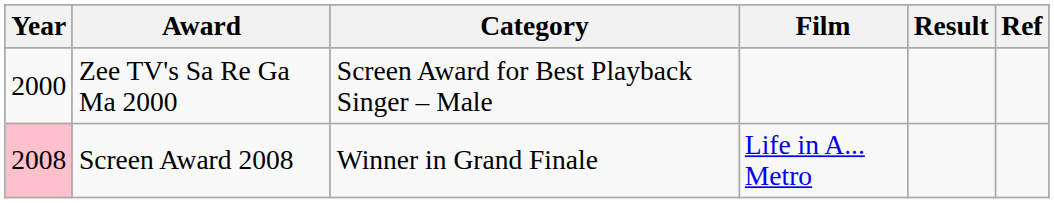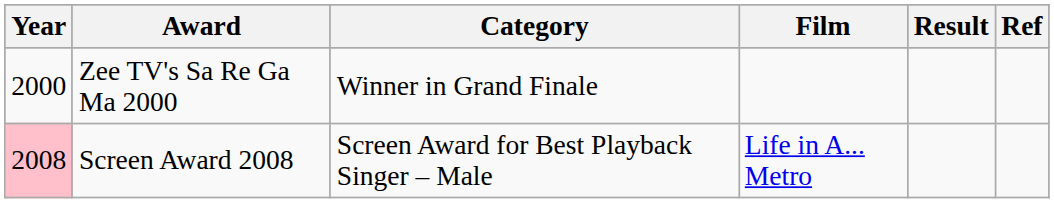Zee TV's Sa Re Ga Ma 2000 | Category: Screen Award for Best Playback Singer – Male -> Winner in Grand Finale
Screen Award 2008 | Category: Winner in Grand Finale -> Screen Award for Best Playback Singer – Male
